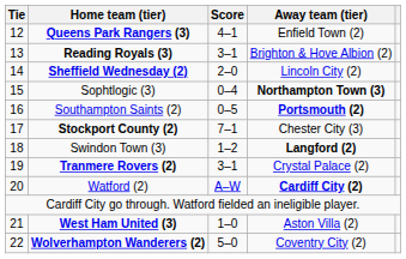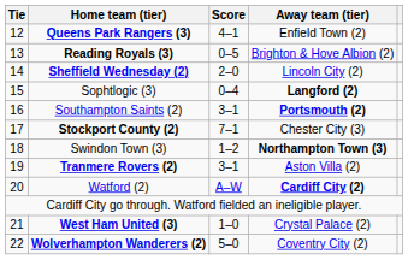Reading Royals (3) | Score: 3–1 -> 0–5
Sophtlogic (3) | Away team (tier): Northampton Town (3) -> Langford (2)
Southampton Saints (2) | Score: 0–5 -> 3–1
Swindon Town (3) | Away team (tier): Langford (2) -> Northampton Town (3)
Tranmere Rovers (2) | Away team (tier): Crystal Palace (2) -> Aston Villa (2)
West Ham United (3) | Away team (tier): Aston Villa (2) -> Crystal Palace (2)
